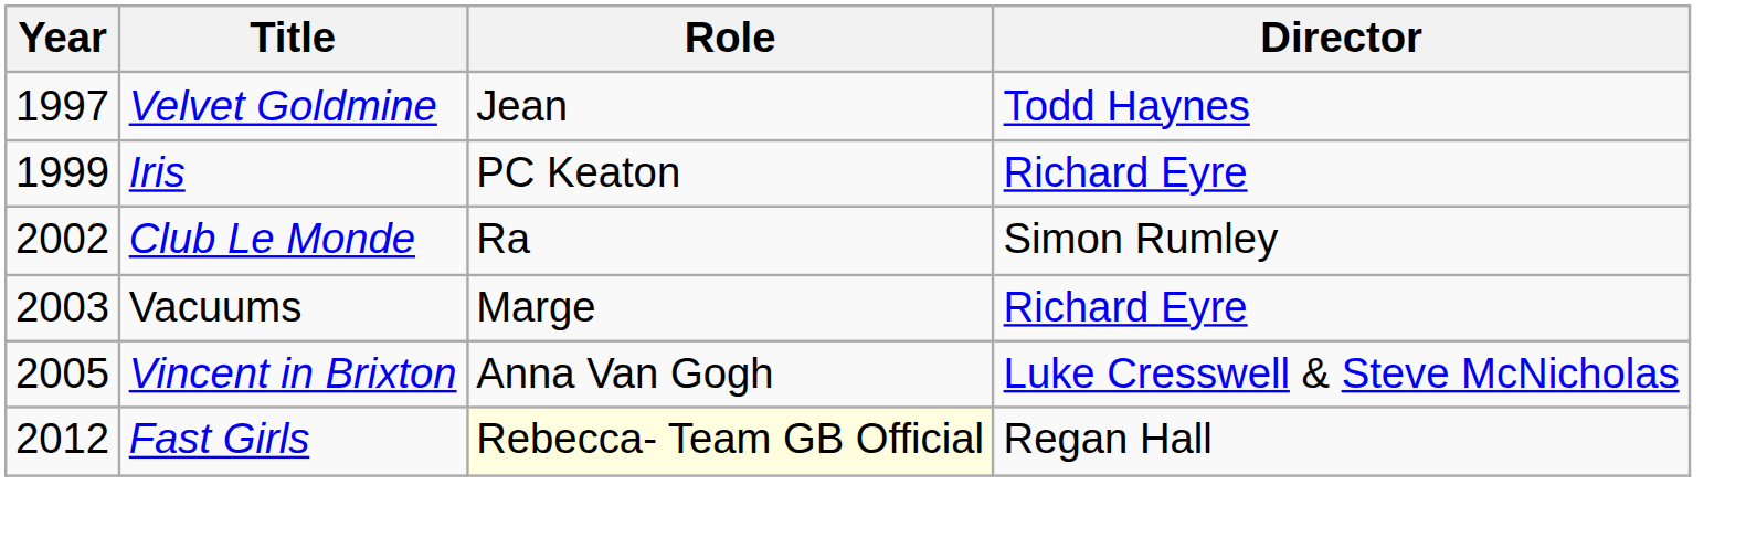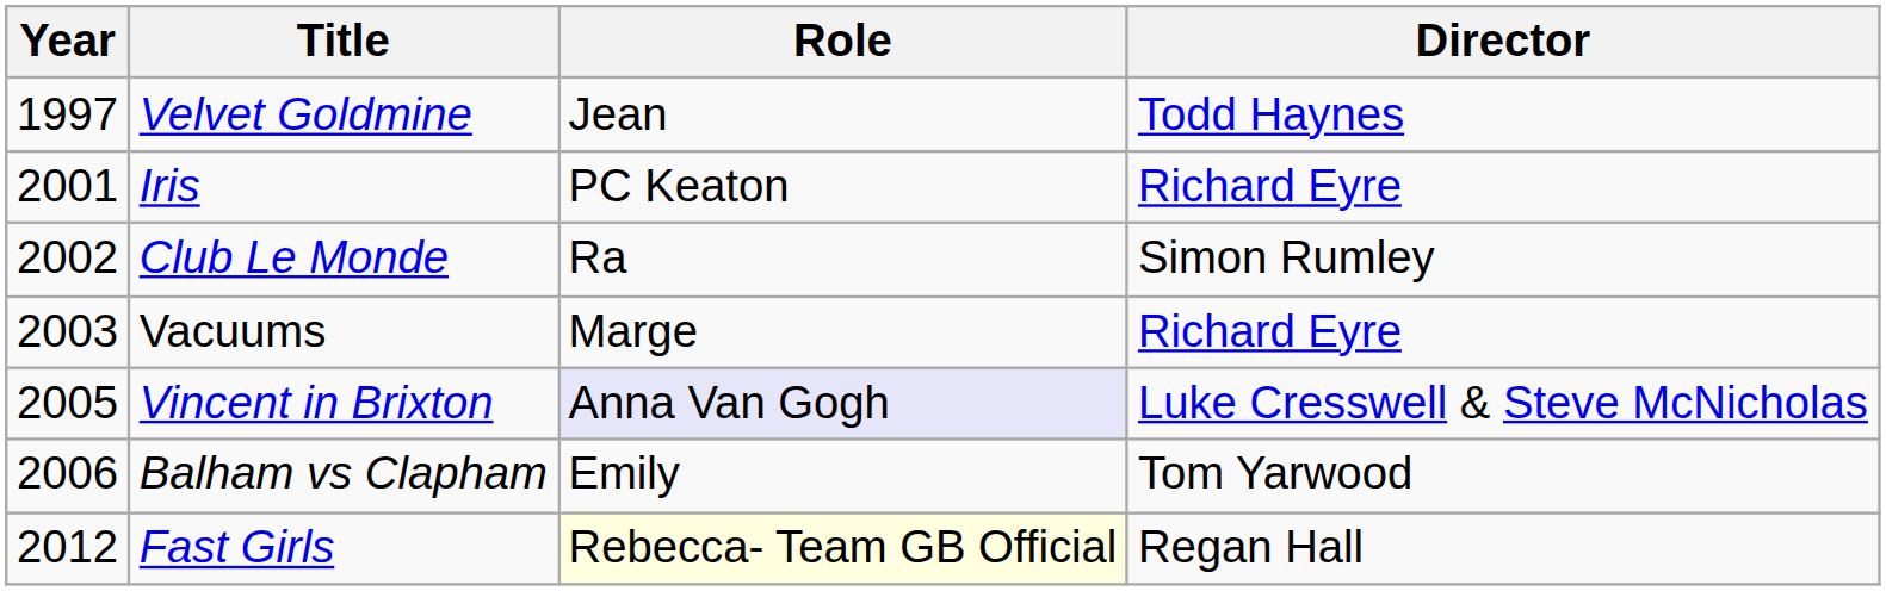Iris | Year: 1999 -> 2001
Vincent in Brixton | Role: no background -> lavender background
+ row: 2006 | Balham vs Clapham | Emily | Tom Yarwood
